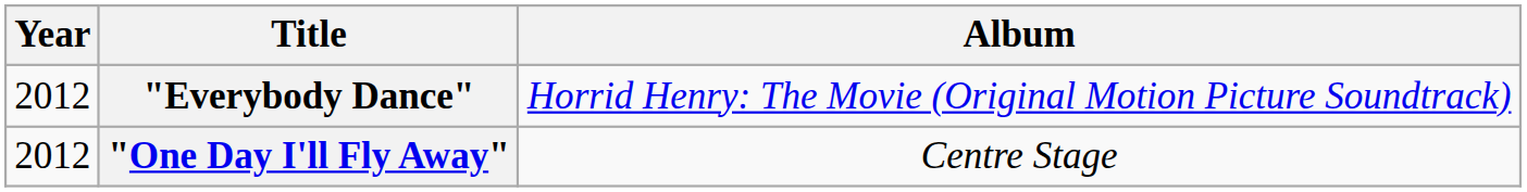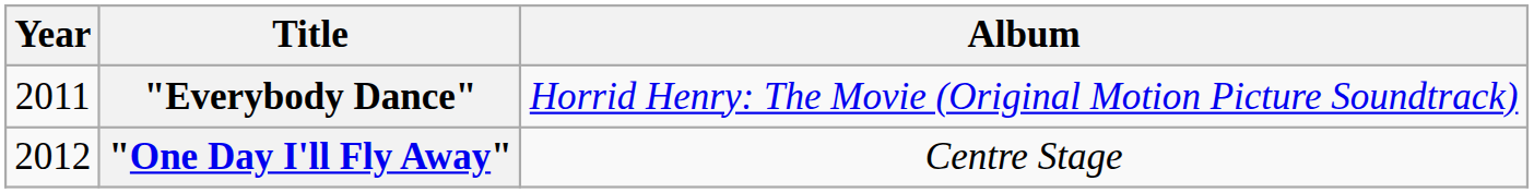"Everybody Dance" | Year: 2012 -> 2011
